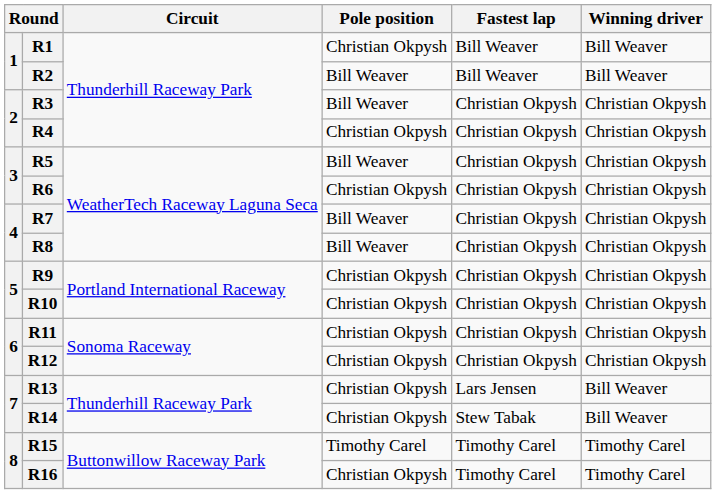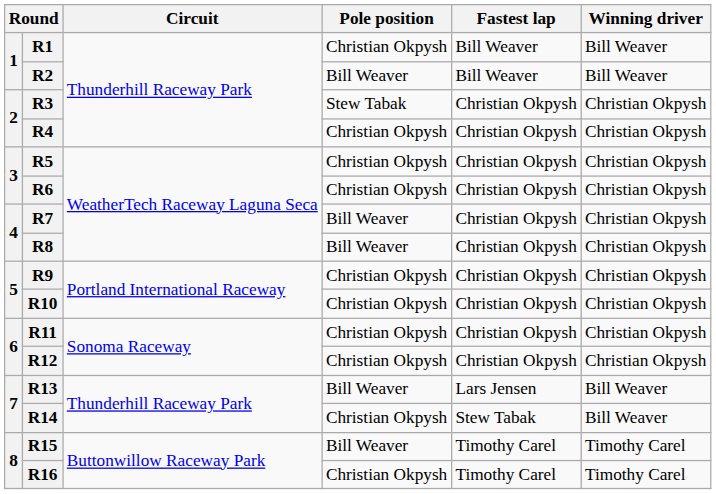R3 | Pole position: Bill Weaver -> Stew Tabak
R5 | Pole position: Bill Weaver -> Christian Okpysh
R13 | Pole position: Christian Okpysh -> Bill Weaver
R15 | Pole position: Timothy Carel -> Bill Weaver
